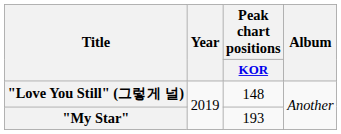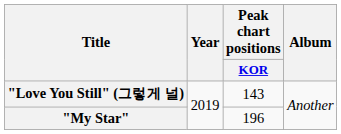"Love You Still" (그렇게 널) | Peak chart positions / KOR: 148 -> 143
"My Star" | Peak chart positions / KOR: 193 -> 196
